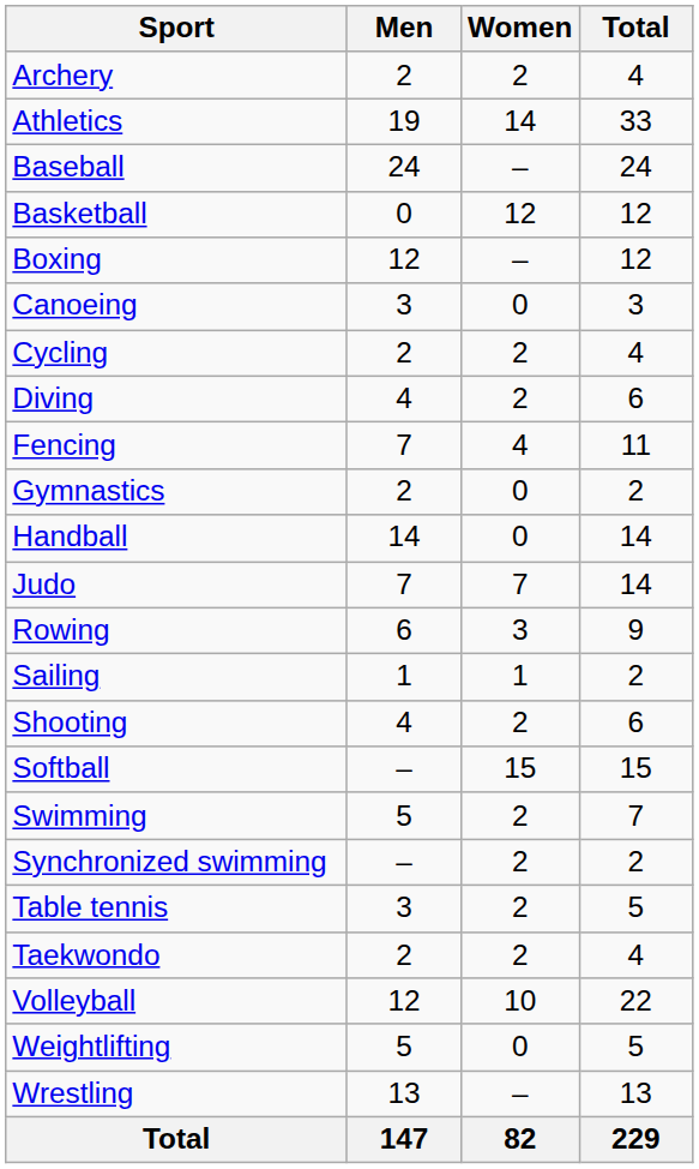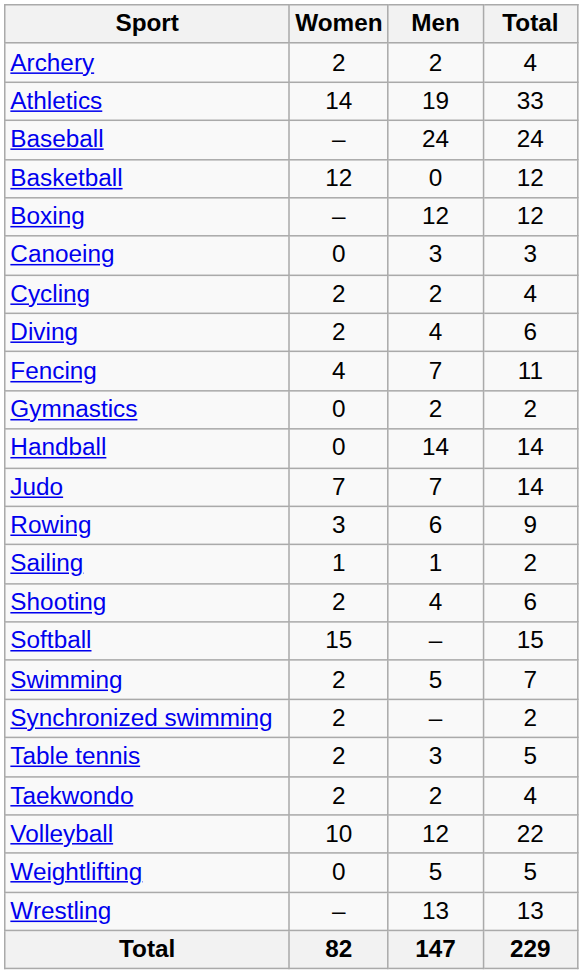columns swapped: Men <-> Women
